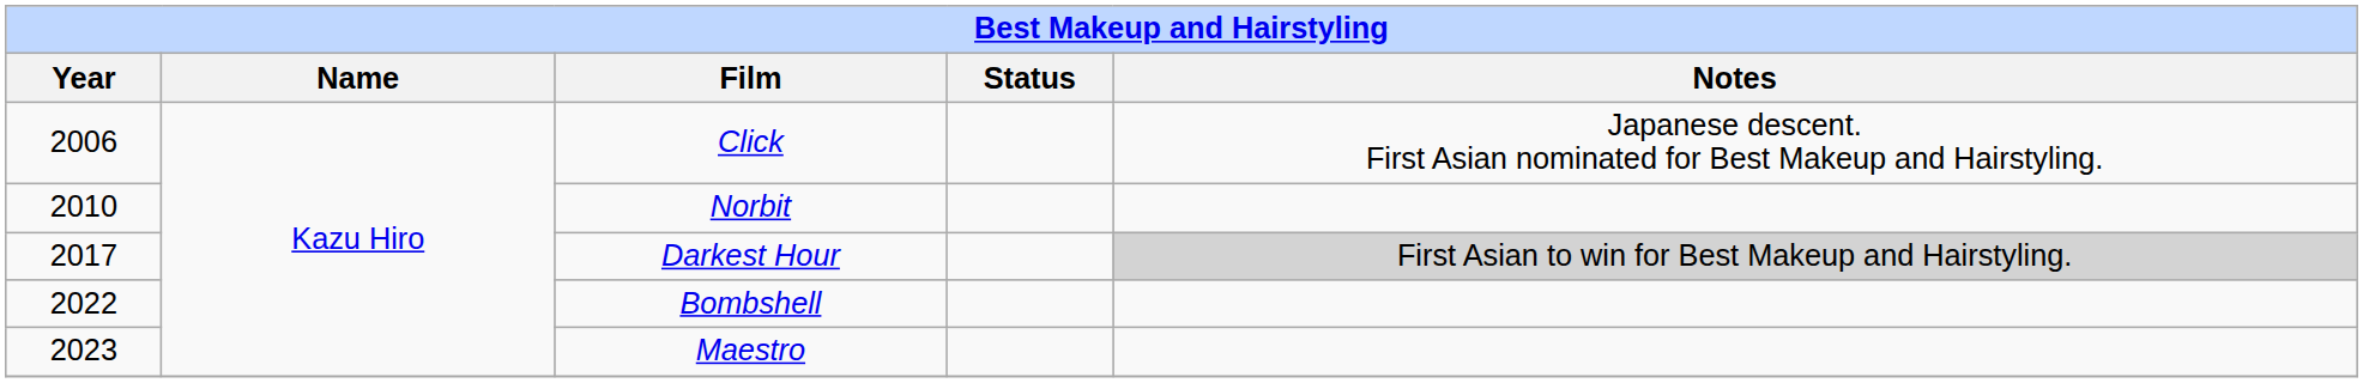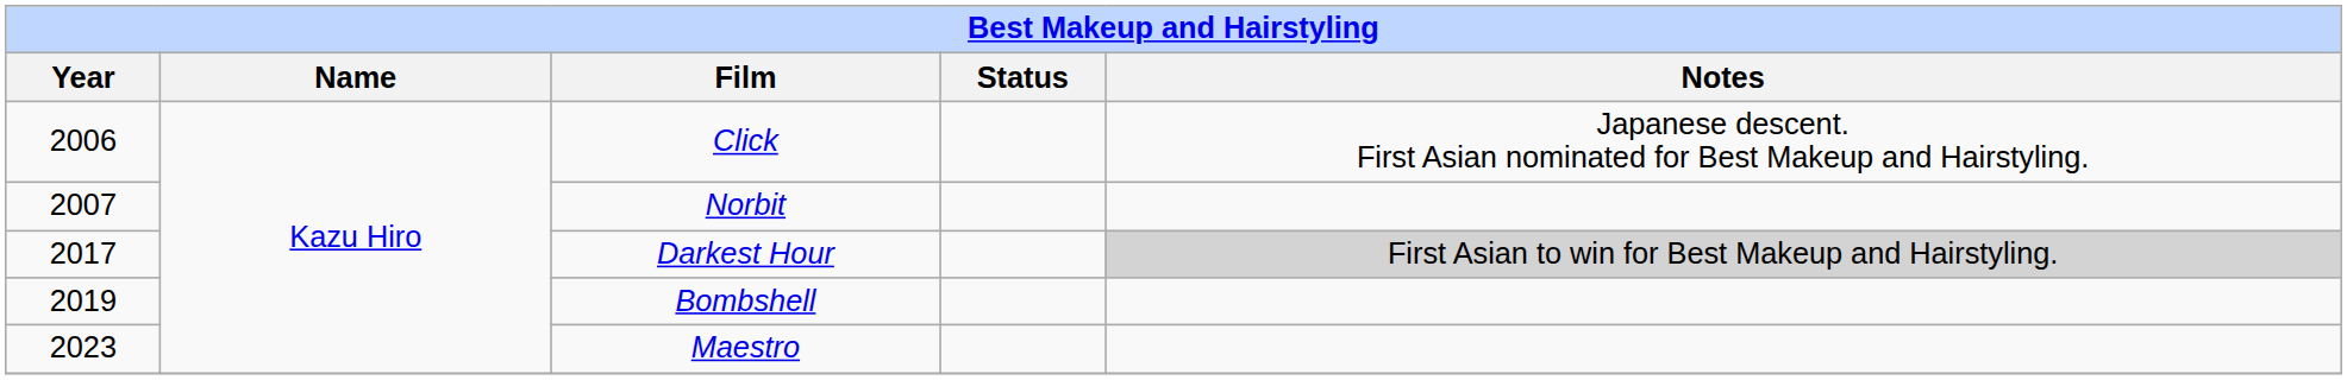Norbit | Year: 2010 -> 2007
Bombshell | Year: 2022 -> 2019
